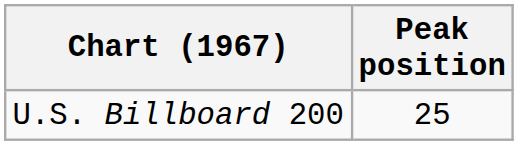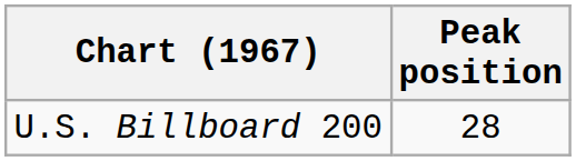U.S. Billboard 200 | Peak position: 25 -> 28
